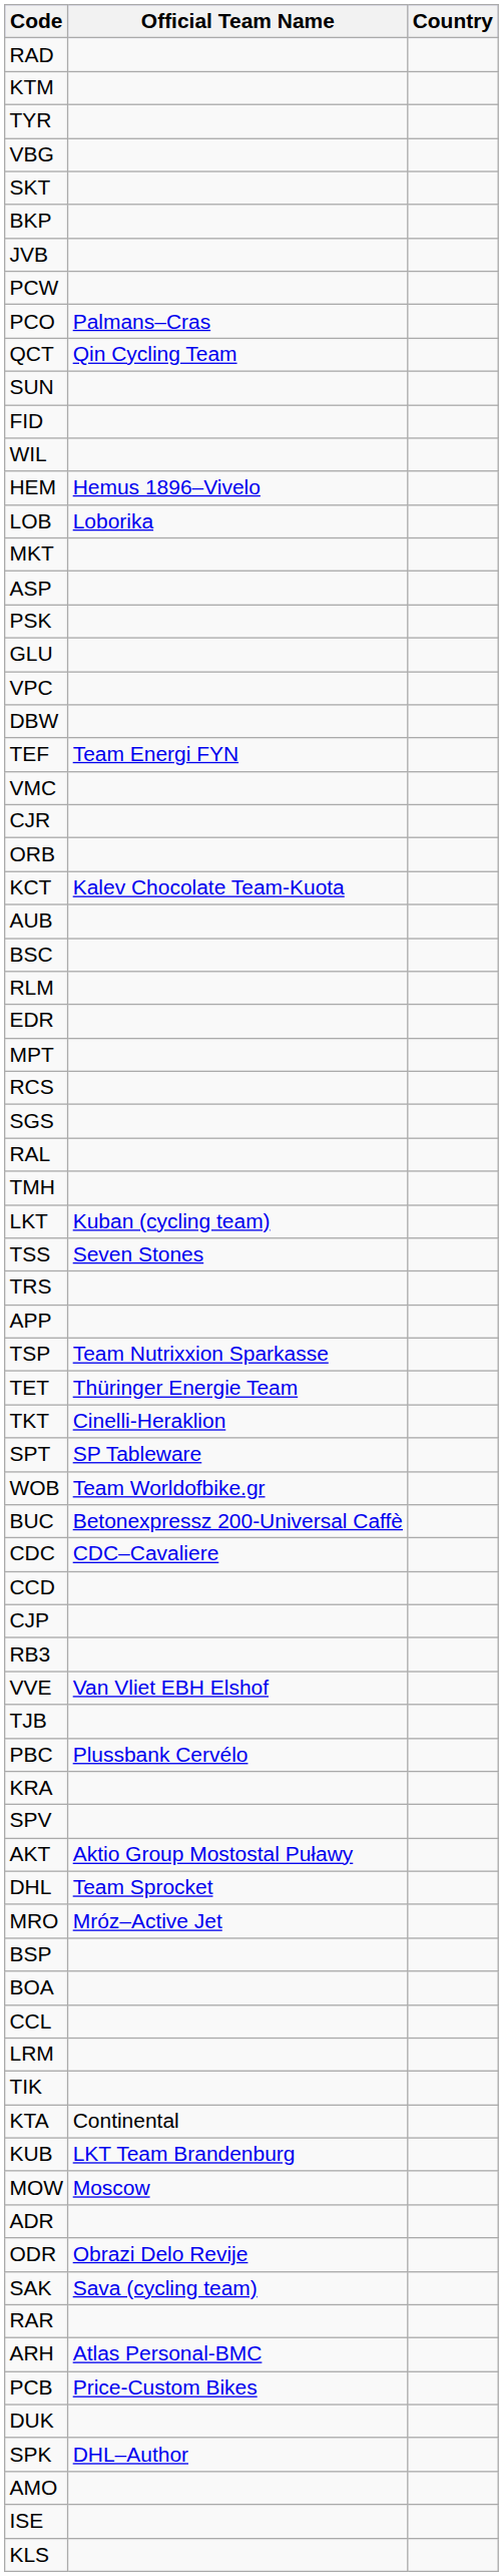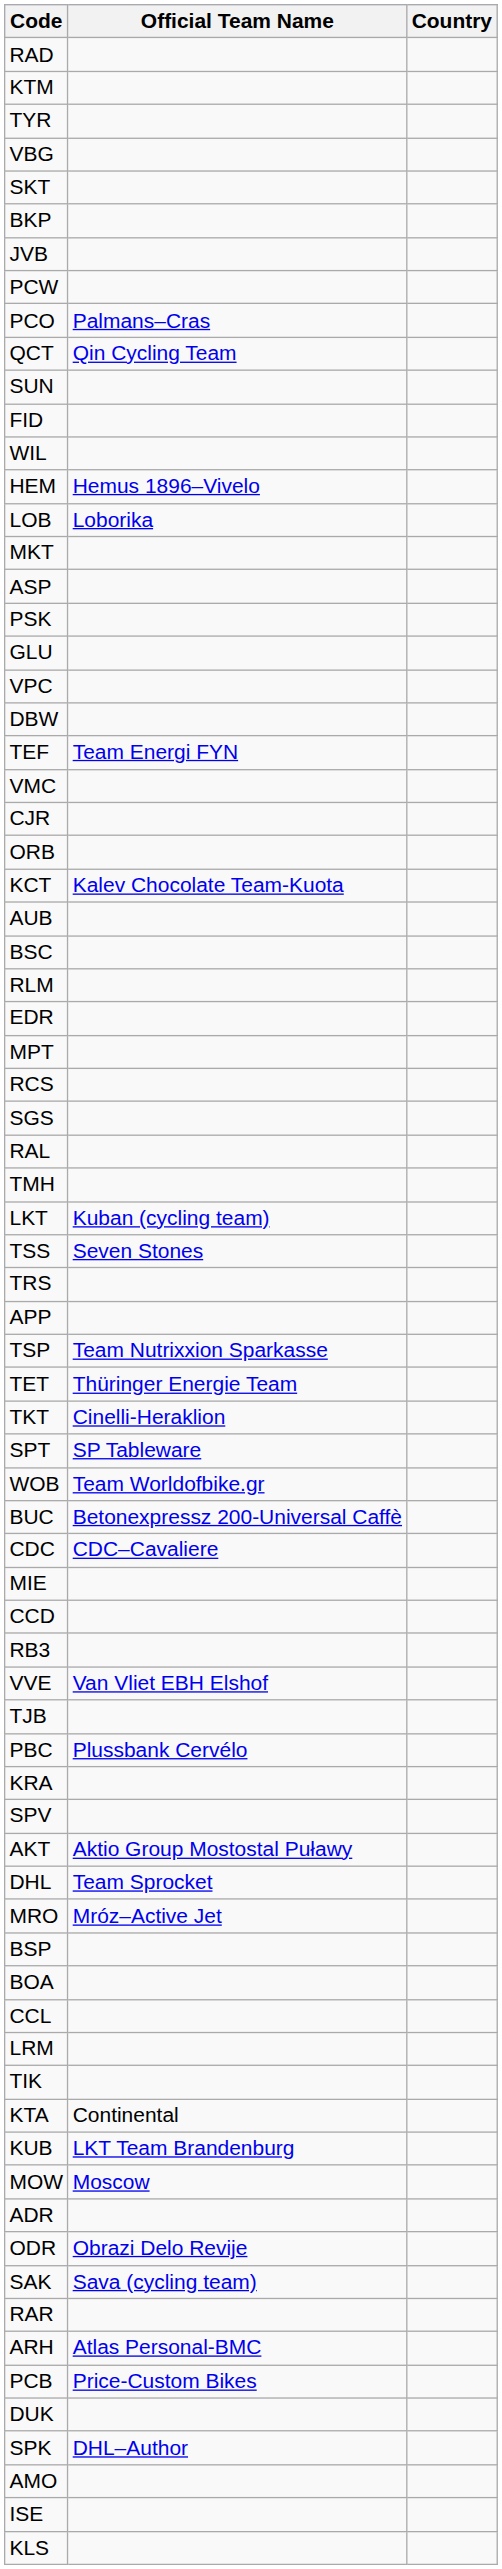+ row: MIE
- row: CJP
